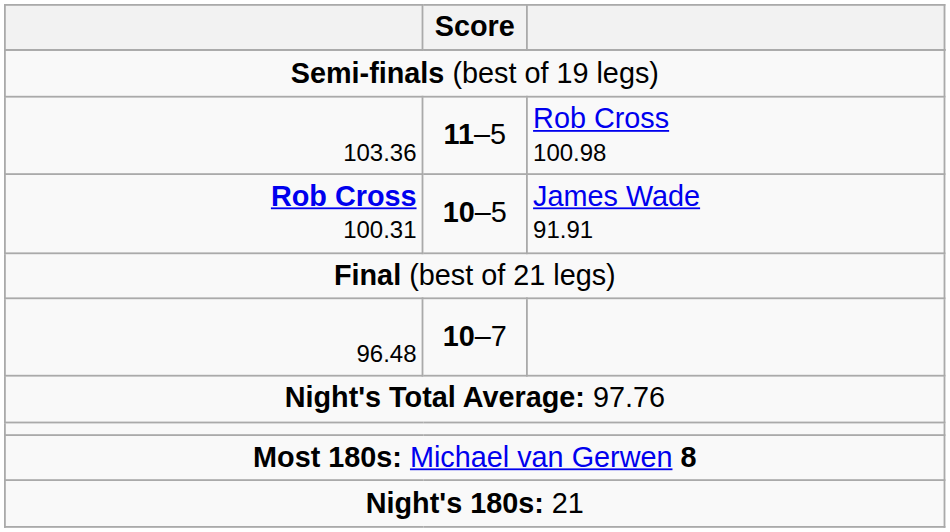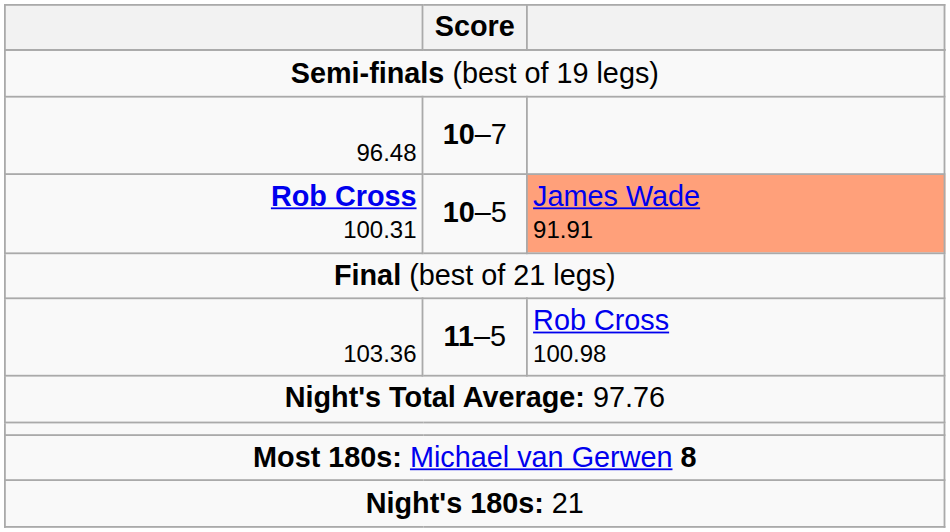rows swapped: 96.48 <-> 103.36
Rob Cross 100.31 | column 3: no background -> lightsalmon background
